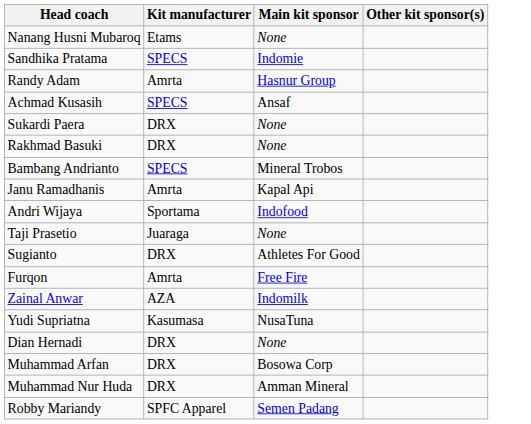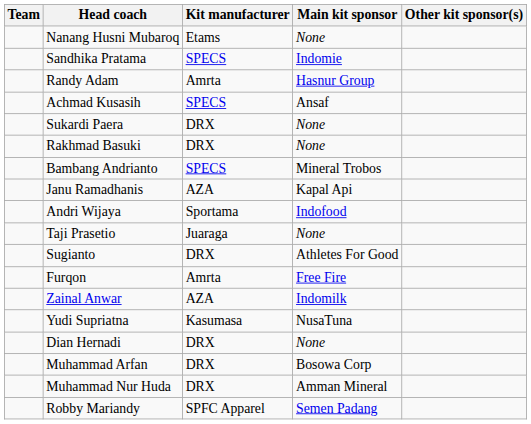+ column: Team
Janu Ramadhanis | Kit manufacturer: Amrta -> AZA
